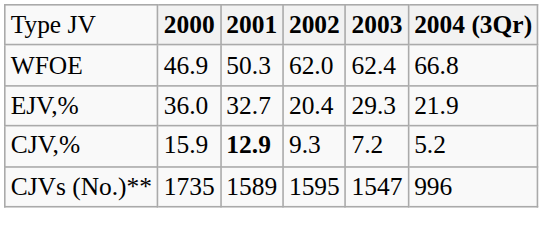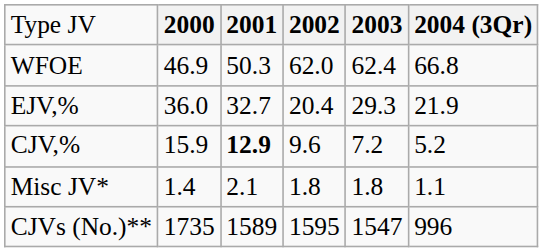CJV,% | column 4: 9.3 -> 9.6
+ row: Misc JV* | 1.4 | 2.1 | 1.8 | 1.8 | 1.1
